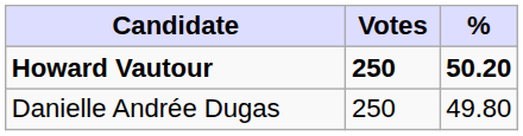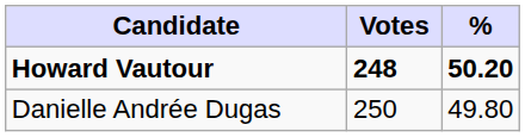Howard Vautour | Votes: 250 -> 248
